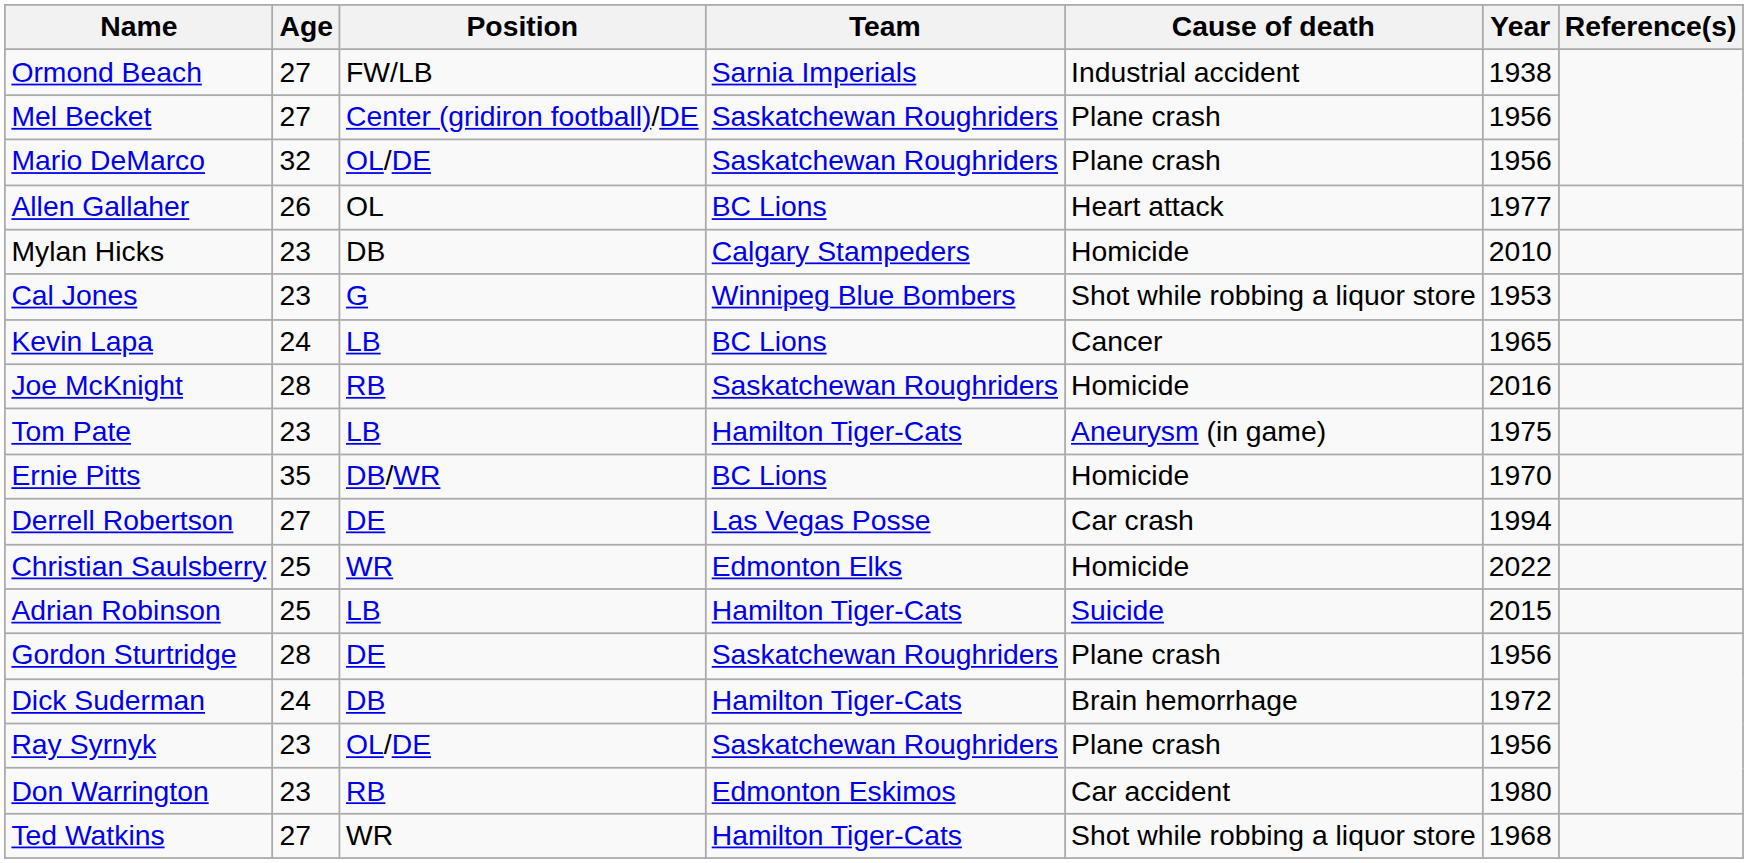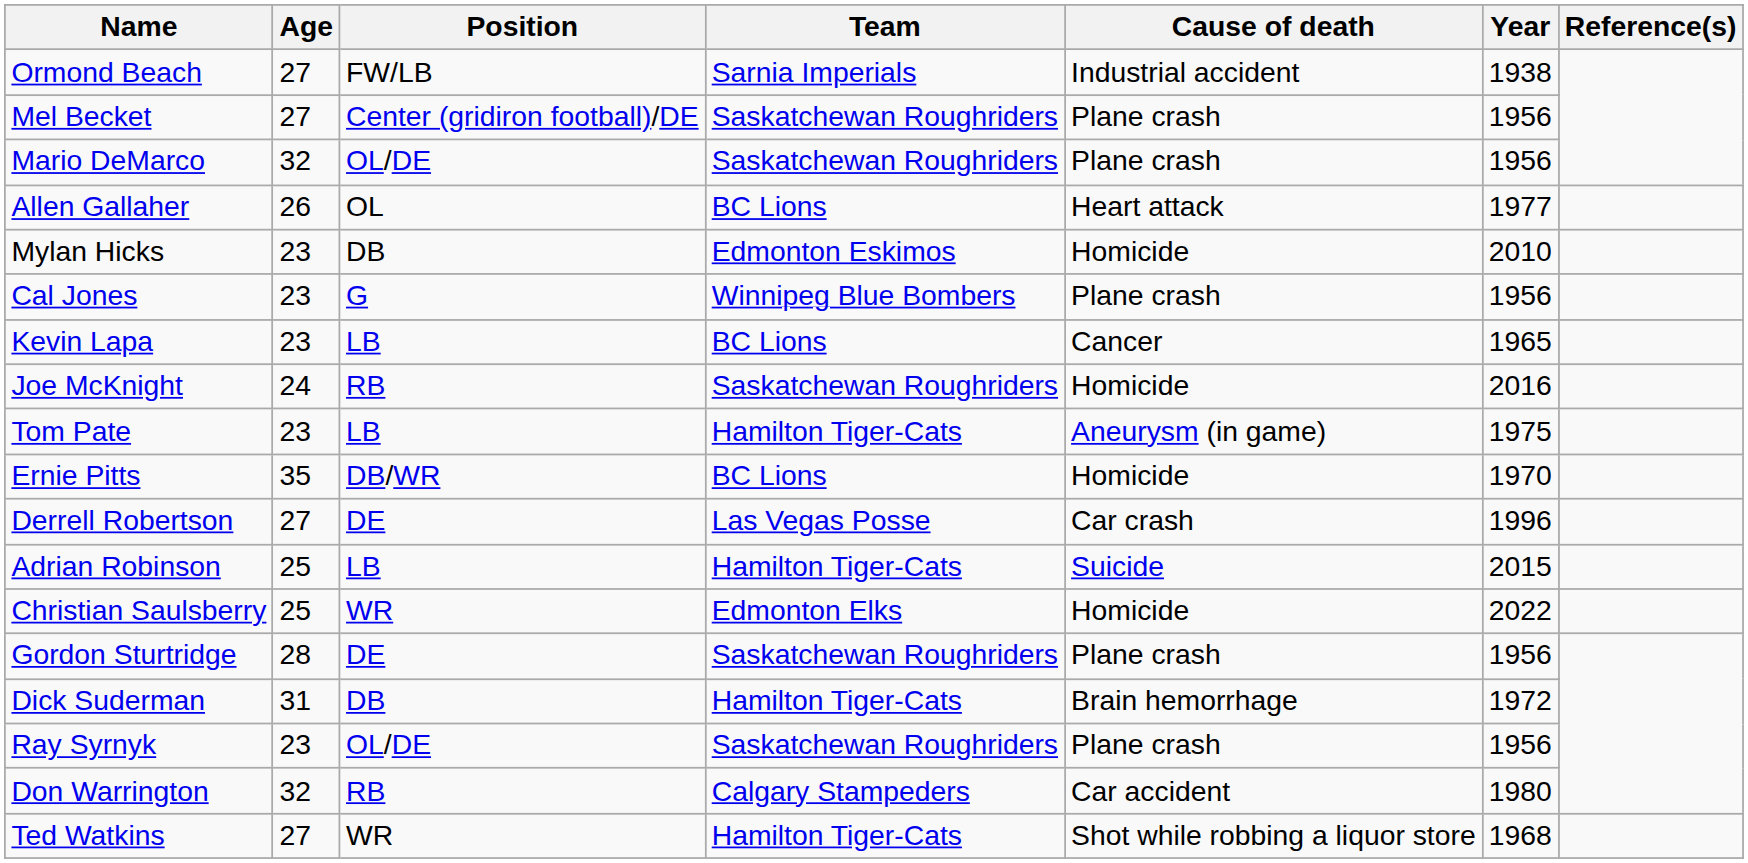Mylan Hicks | Team: Calgary Stampeders -> Edmonton Eskimos
Cal Jones | Cause of death: Shot while robbing a liquor store -> Plane crash
Cal Jones | Year: 1953 -> 1956
Kevin Lapa | Age: 24 -> 23
Joe McKnight | Age: 28 -> 24
Derrell Robertson | Year: 1994 -> 1996
rows swapped: Adrian Robinson <-> Christian Saulsberry
Dick Suderman | Age: 24 -> 31
Don Warrington | Age: 23 -> 32
Don Warrington | Team: Edmonton Eskimos -> Calgary Stampeders
